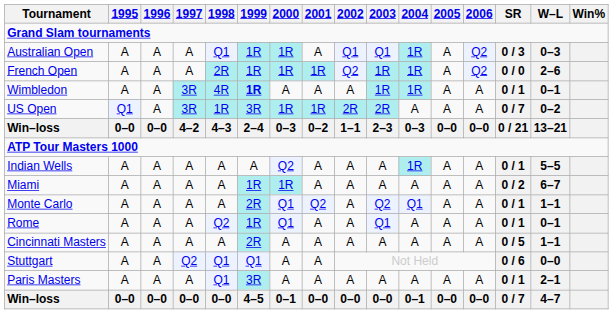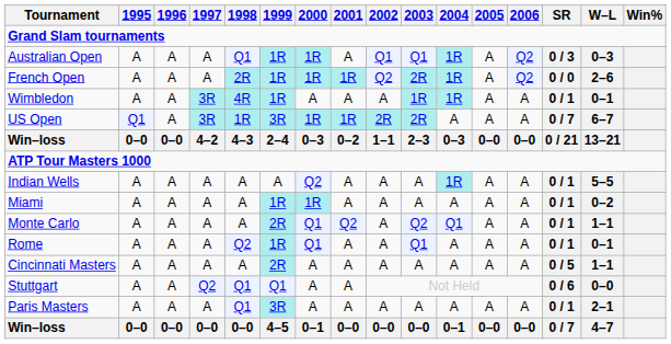French Open | 2003: 1R -> 2R
Wimbledon | 1999: bold -> normal
US Open | W–L: 0–2 -> 6–7
Miami | SR: 0 / 2 -> 0 / 1
Miami | W–L: 6–7 -> 0–2
